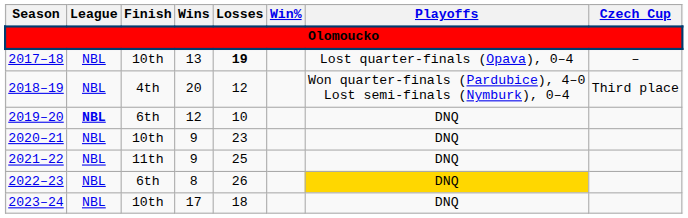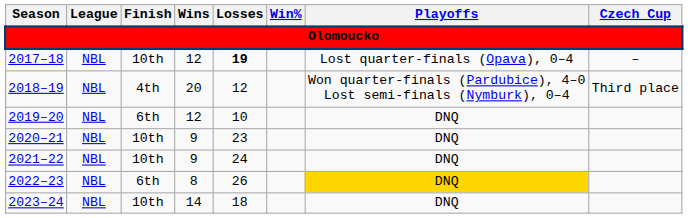2017–18 | Wins: 13 -> 12
2019–20 | League: bold -> normal
2021–22 | Finish: 11th -> 10th
2021–22 | Losses: 25 -> 24
2023–24 | Wins: 17 -> 14
